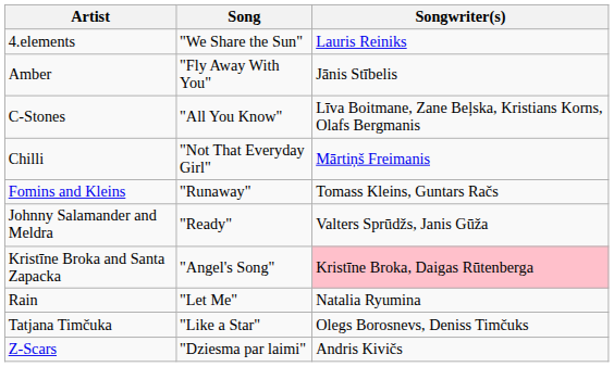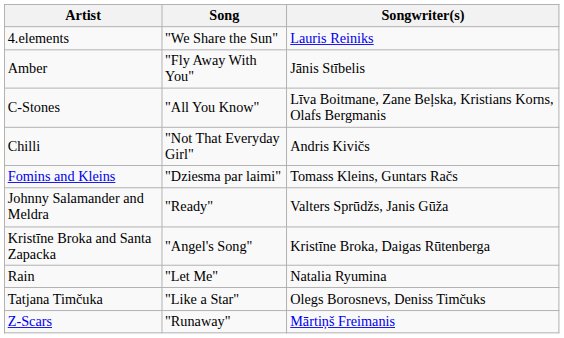Chilli | Songwriter(s): Mārtiņš Freimanis -> Andris Kivičs
Fomins and Kleins | Song: "Runaway" -> "Dziesma par laimi"
Kristīne Broka and Santa Zapacka | Songwriter(s): pink background -> no background
Z-Scars | Song: "Dziesma par laimi" -> "Runaway"
Z-Scars | Songwriter(s): Andris Kivičs -> Mārtiņš Freimanis
